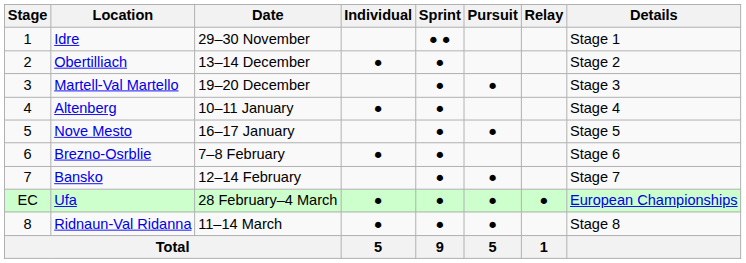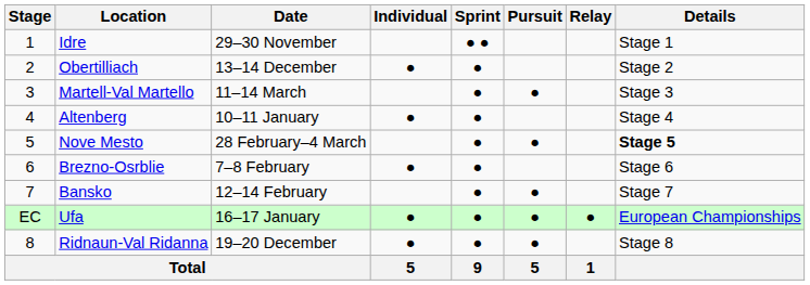Martell-Val Martello | Date: 19–20 December -> 11–14 March
Nove Mesto | Date: 16–17 January -> 28 February–4 March
Nove Mesto | Details: normal -> bold
Ufa | Date: 28 February–4 March -> 16–17 January
Ridnaun-Val Ridanna | Date: 11–14 March -> 19–20 December
